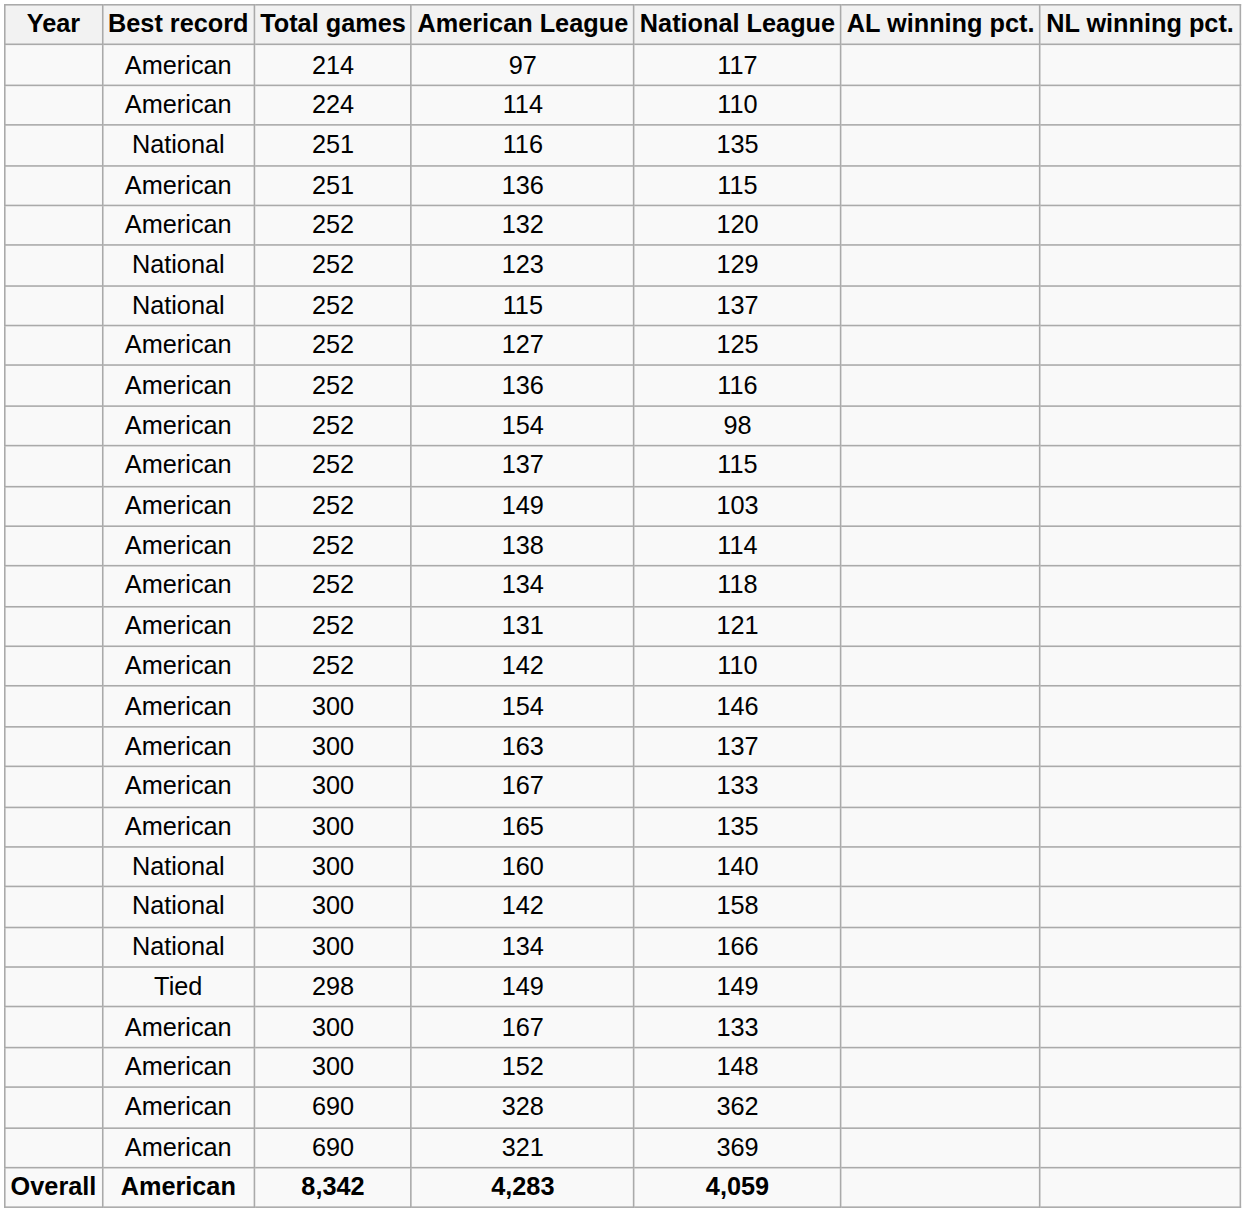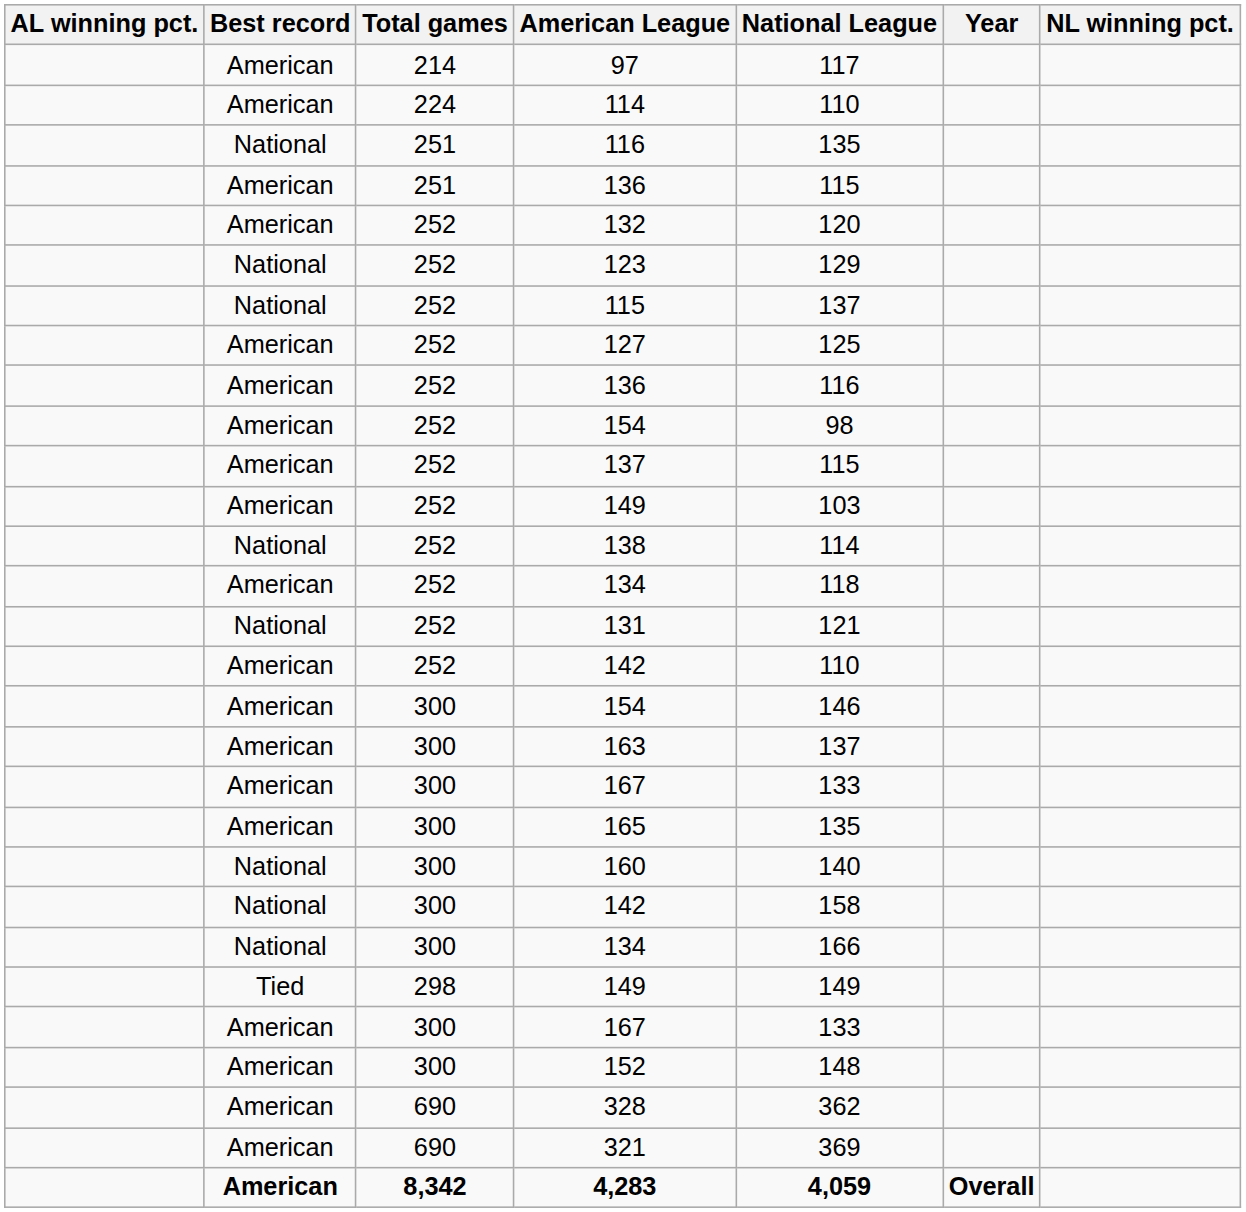columns swapped: Year <-> AL winning pct.
138 | Best record: American -> National
131 | Best record: American -> National
